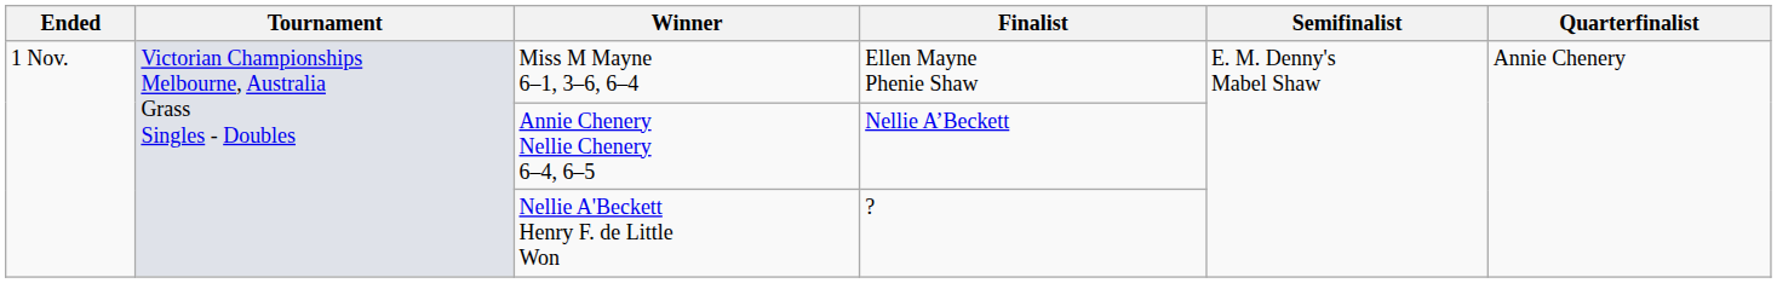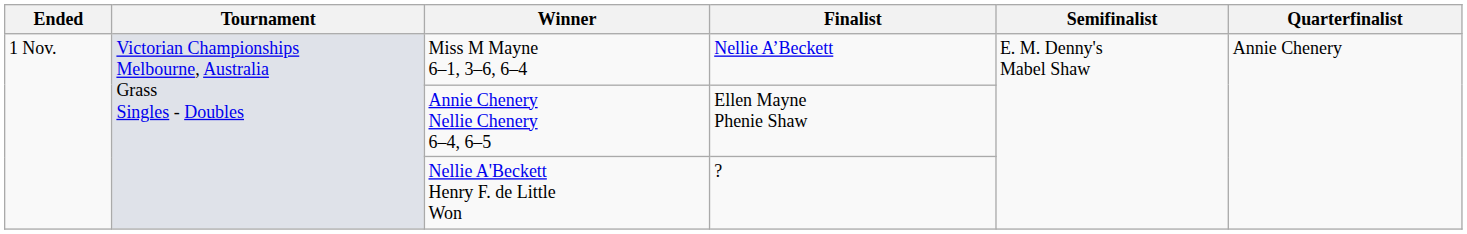Miss M Mayne 6–1, 3–6, 6–4 | Finalist: Ellen Mayne Phenie Shaw -> Nellie A’Beckett
Annie Chenery Nellie Chenery 6–4, 6–5 | Finalist: Nellie A’Beckett -> Ellen Mayne Phenie Shaw
